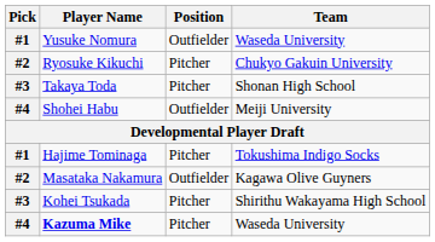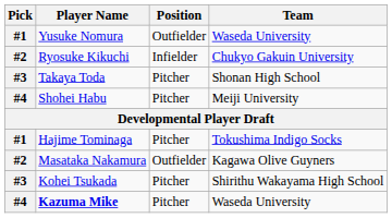Ryosuke Kikuchi | Position: Pitcher -> Infielder
Shohei Habu | Position: Outfielder -> Pitcher
